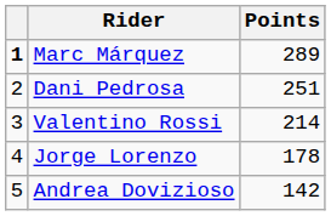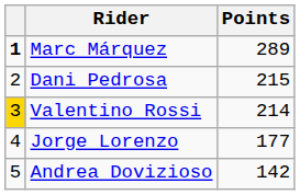Dani Pedrosa | Points: 251 -> 215
Valentino Rossi | column 1: no background -> gold background
Jorge Lorenzo | Points: 178 -> 177
